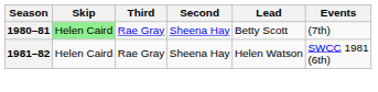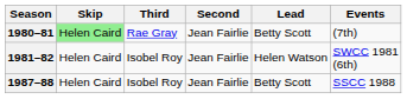1980–81 | Second: Sheena Hay -> Jean Fairlie
1981–82 | Third: Rae Gray -> Isobel Roy
1981–82 | Second: Sheena Hay -> Jean Fairlie
+ row: 1987–88 | Helen Caird | Isobel Roy | Jean Fairlie | Betty Scott | SSCC 1988
